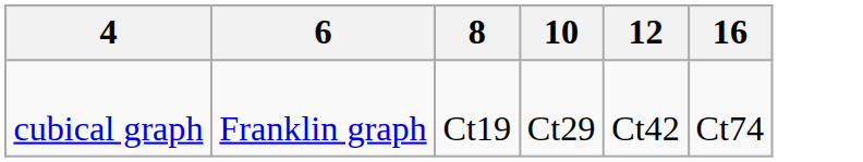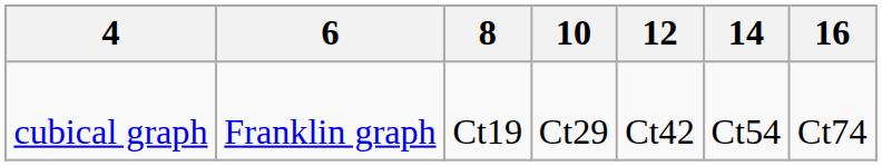+ column: 14 | Ct54
